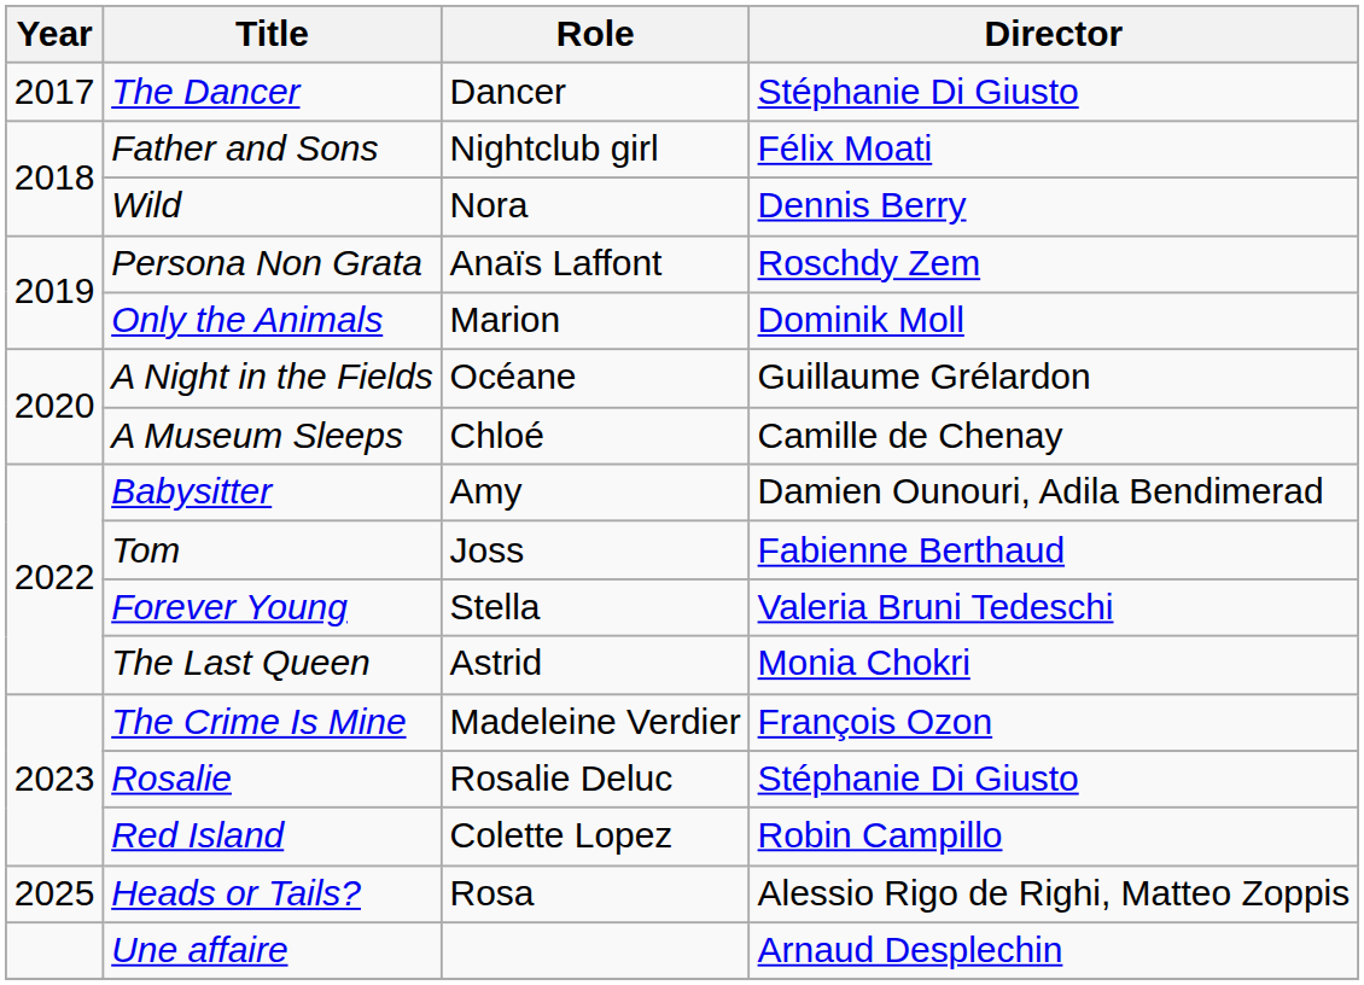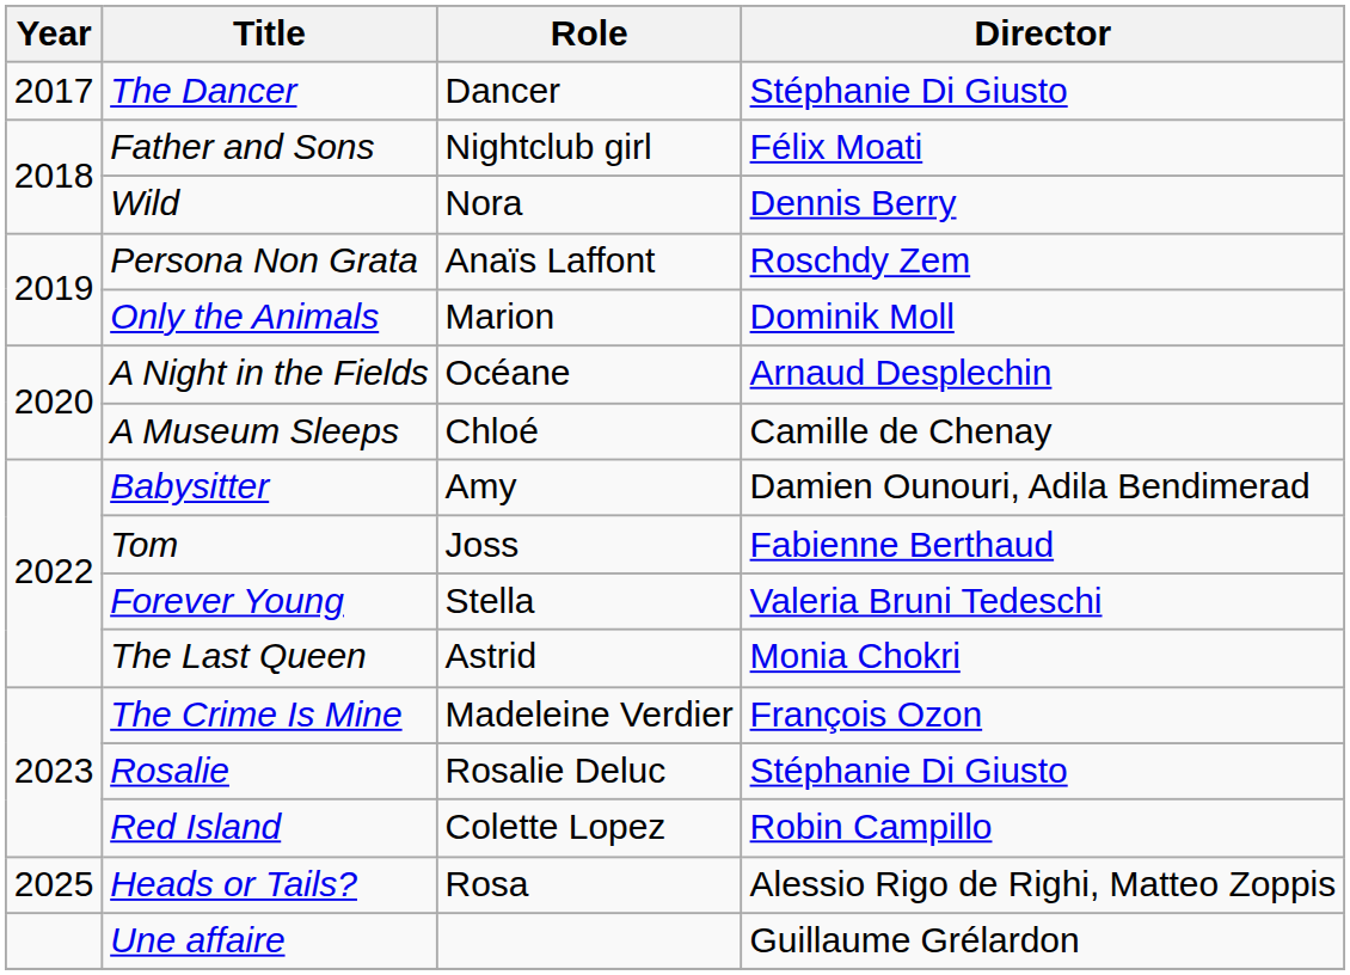A Night in the Fields | Director: Guillaume Grélardon -> Arnaud Desplechin
Une affaire | Director: Arnaud Desplechin -> Guillaume Grélardon
